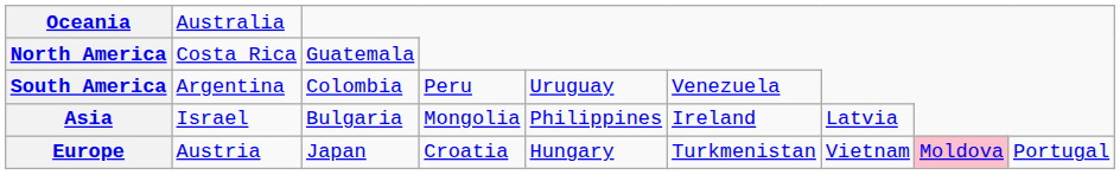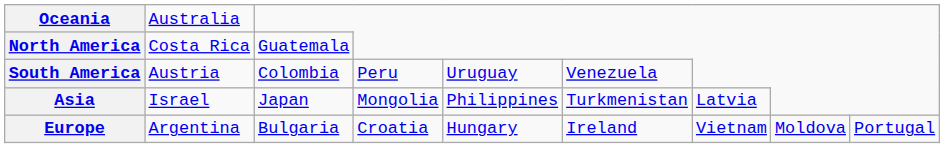South America | column 2: Argentina -> Austria
Asia | column 3: Bulgaria -> Japan
Asia | column 6: Ireland -> Turkmenistan
Europe | column 2: Austria -> Argentina
Europe | column 3: Japan -> Bulgaria
Europe | column 6: Turkmenistan -> Ireland
Europe | column 8: pink background -> no background
